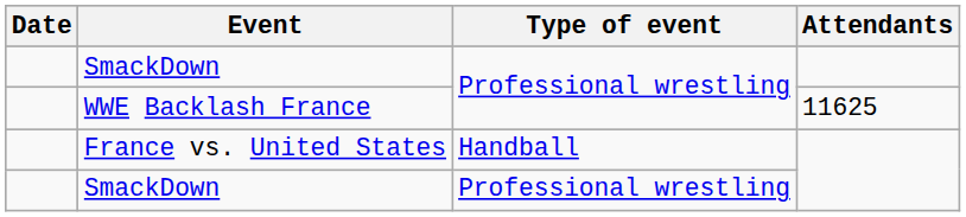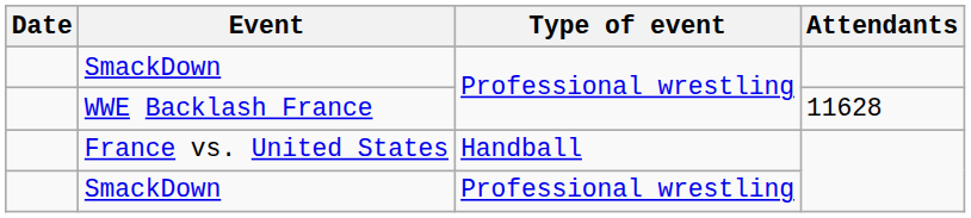WWE Backlash France | Attendants: 11625 -> 11628
